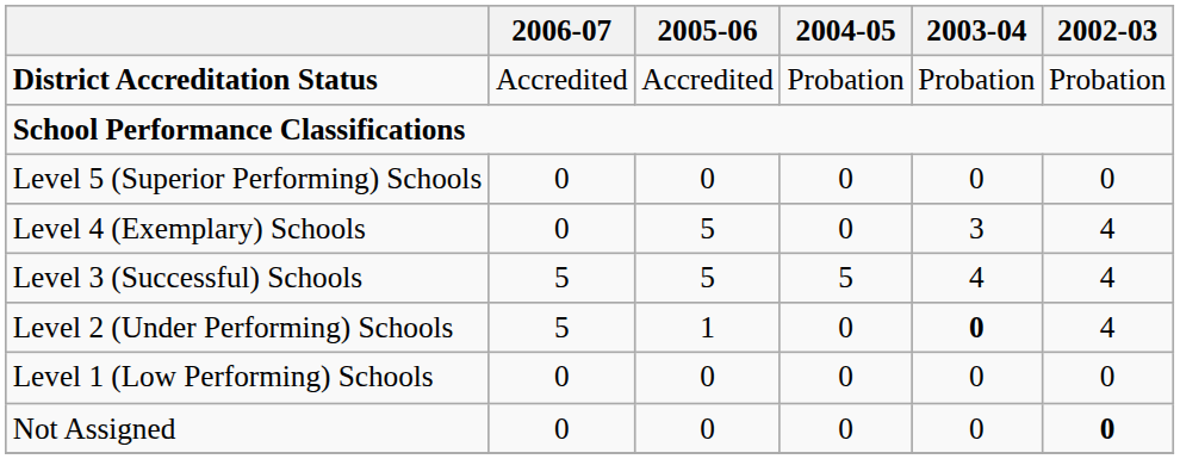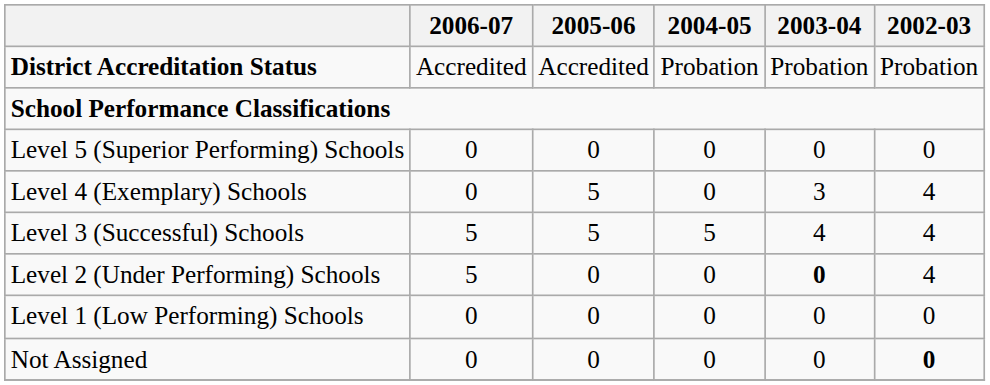Level 2 (Under Performing) Schools | 2005-06: 1 -> 0
